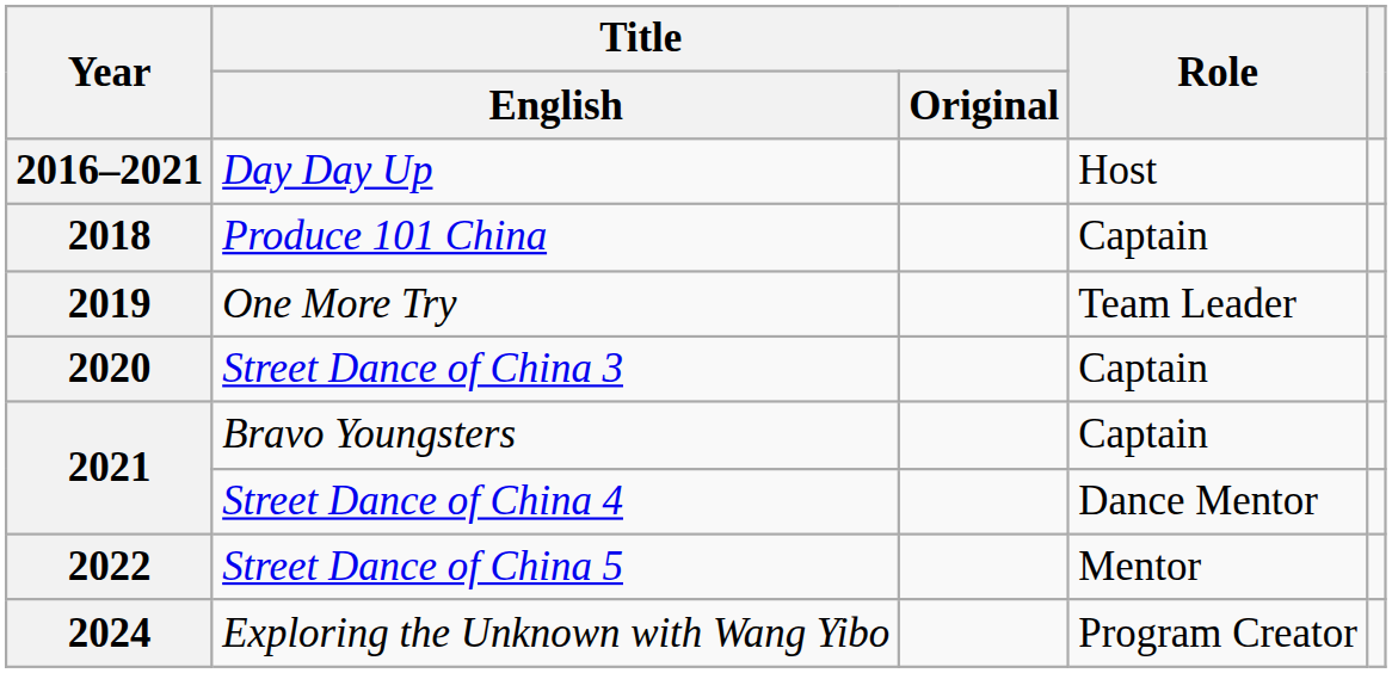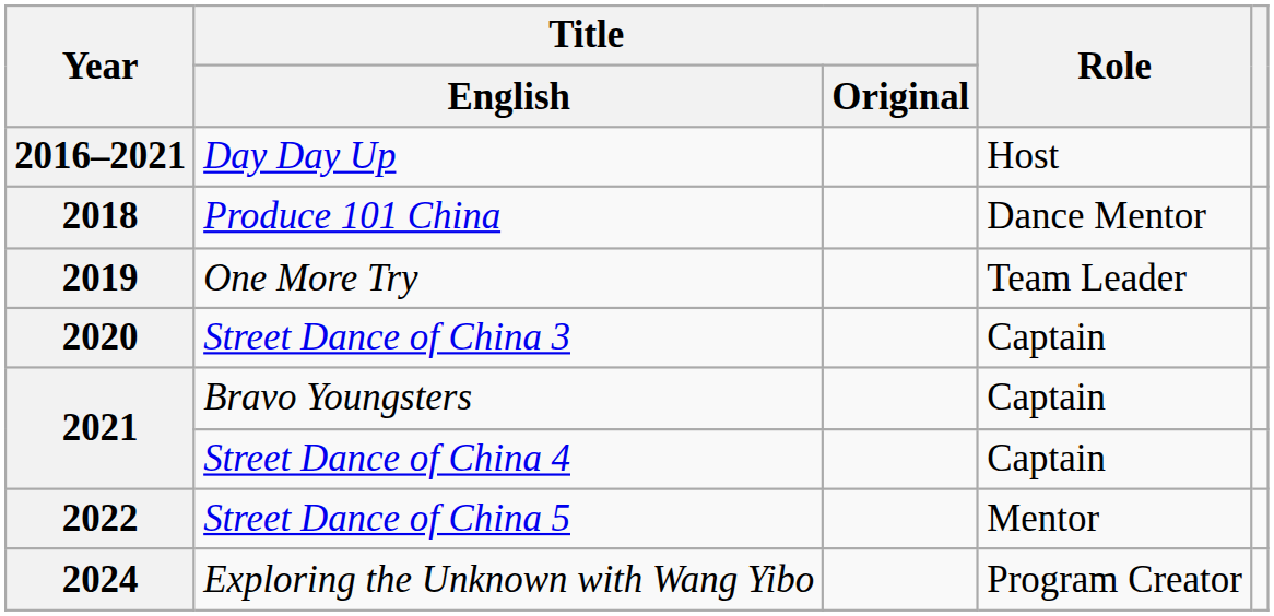Produce 101 China | Role: Captain -> Dance Mentor
Street Dance of China 4 | Role: Dance Mentor -> Captain
